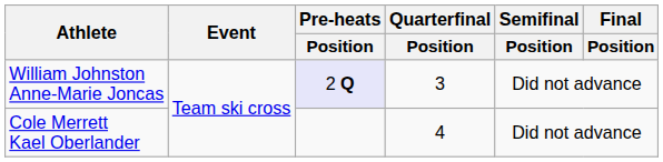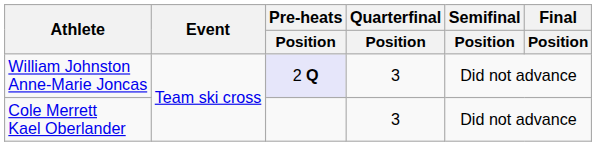Cole Merrett Kael Oberlander | Quarterfinal / Position: 4 -> 3
